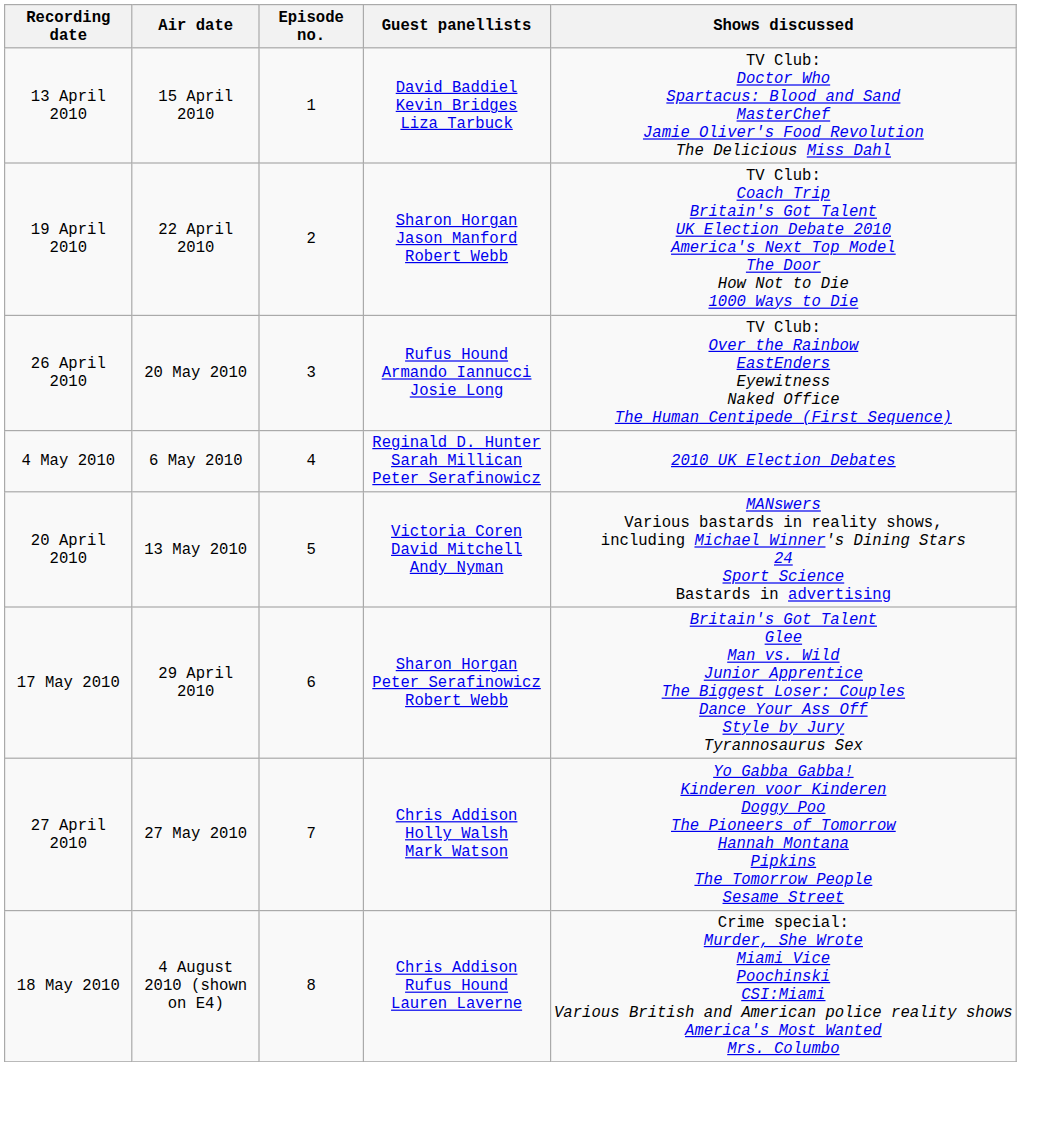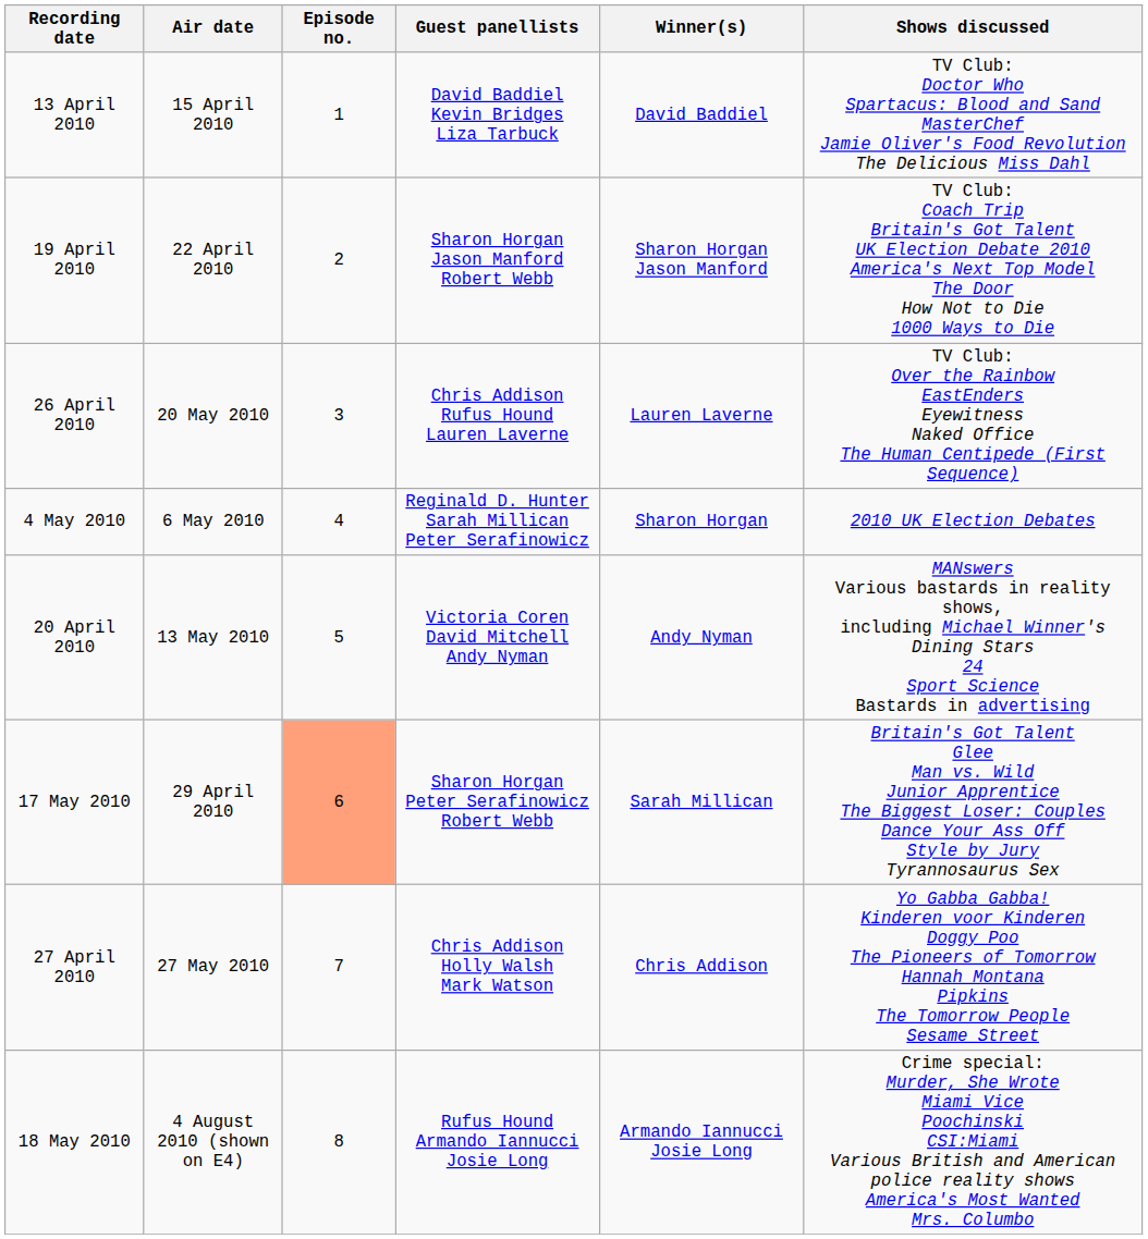+ column: Winner(s) | David Baddiel | Sharon Horgan Jason Manford | Lauren Laverne | Sharon Horgan | Andy Nyman | Sarah Millican | Chris Addison | Armando Iannucci Josie Long
26 April 2010 | Guest panellists: Rufus Hound Armando Iannucci Josie Long -> Chris Addison Rufus Hound Lauren Laverne
17 May 2010 | Episode no.: no background -> lightsalmon background
18 May 2010 | Guest panellists: Chris Addison Rufus Hound Lauren Laverne -> Rufus Hound Armando Iannucci Josie Long
